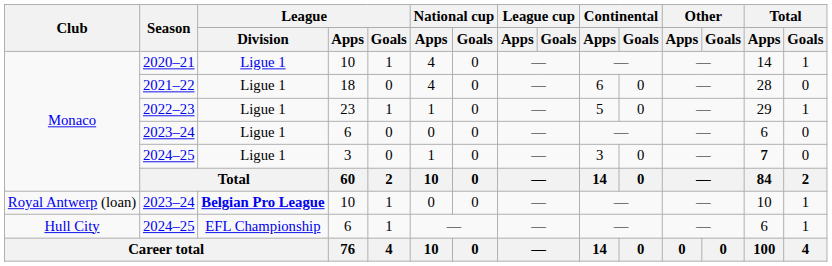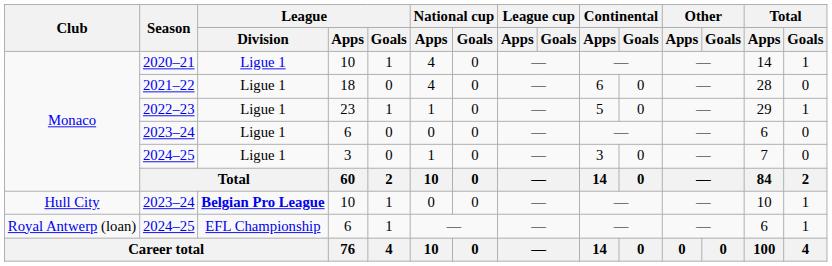2024–25 / 3 | Total / Apps: bold -> normal
2023–24 / 10 | Club: Royal Antwerp (loan) -> Hull City
2024–25 / 6 | Club: Hull City -> Royal Antwerp (loan)
